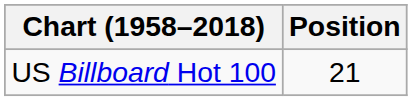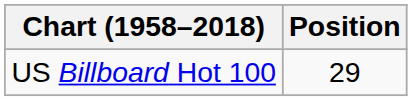US Billboard Hot 100 | Position: 21 -> 29
